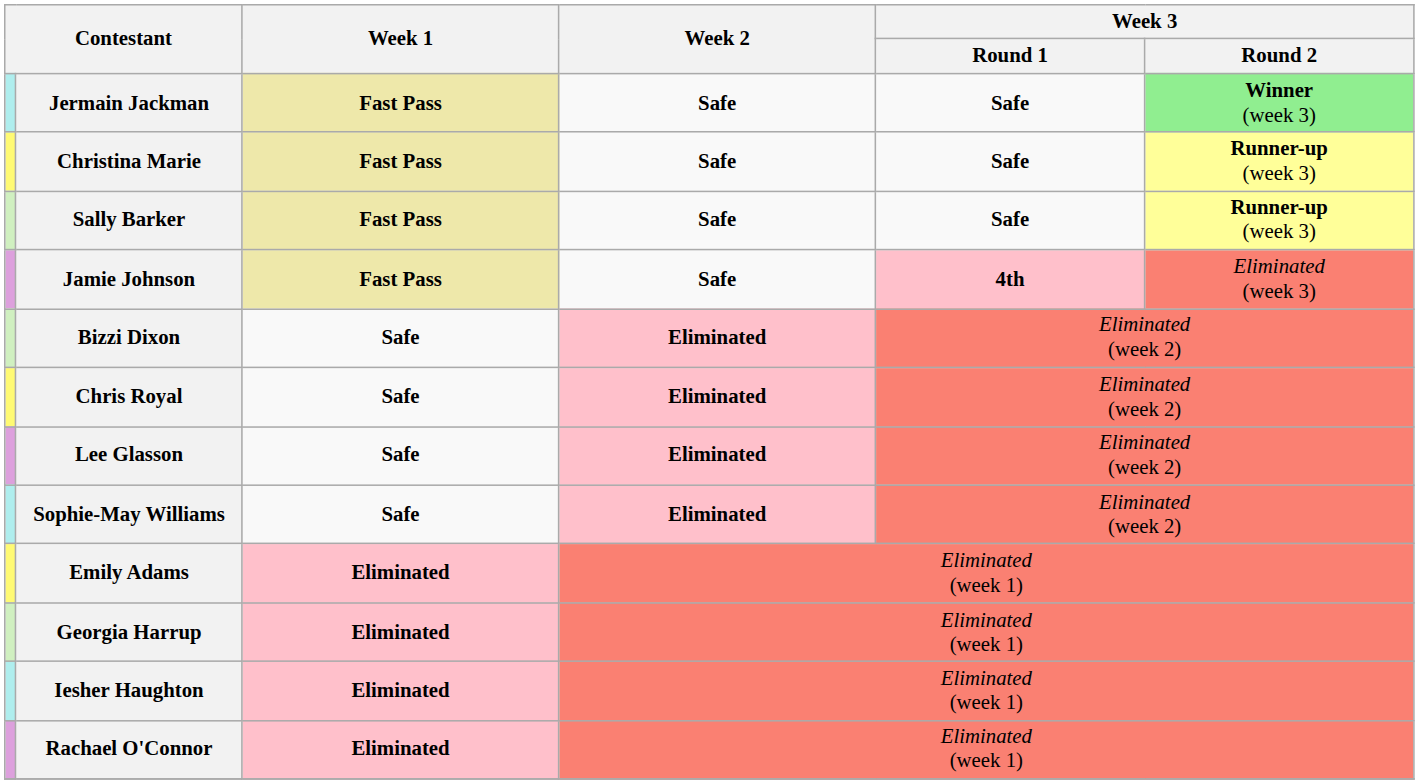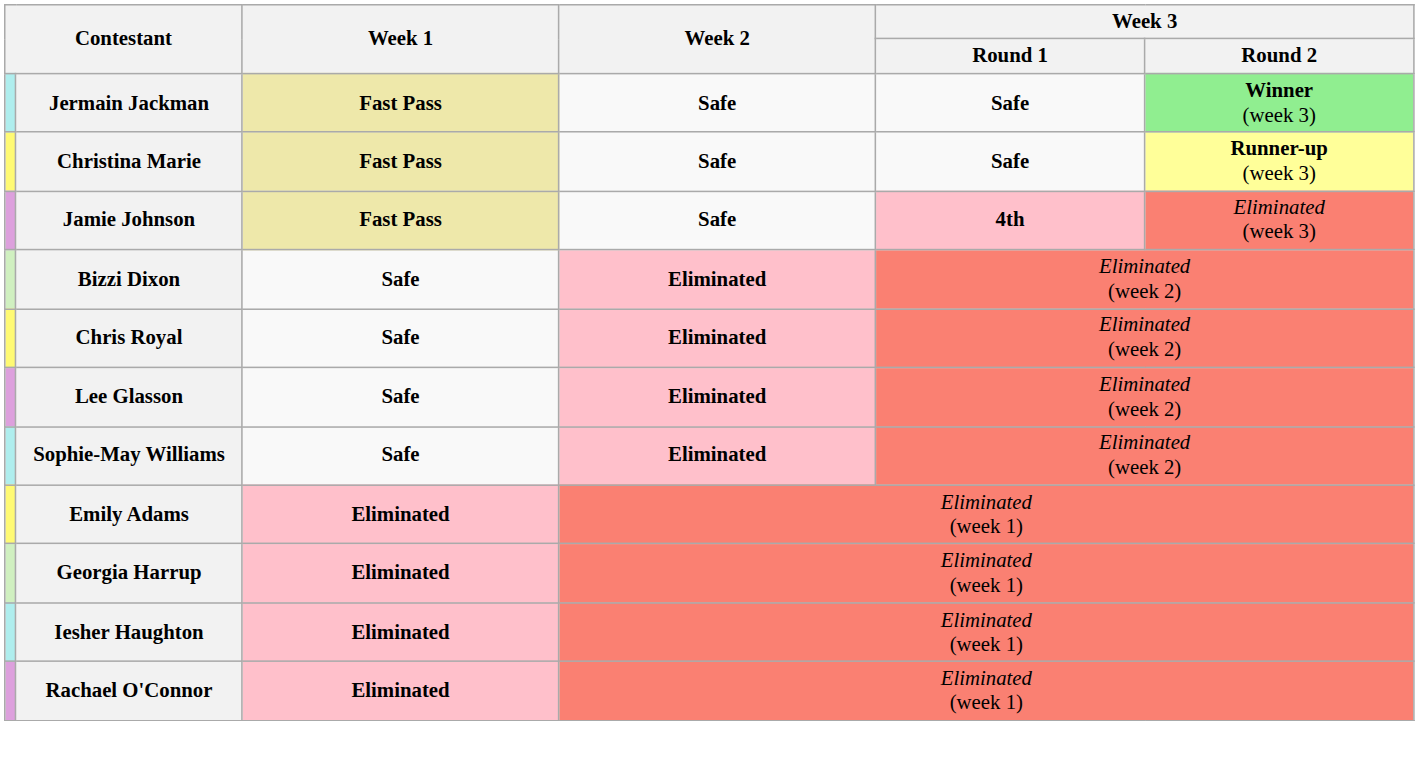- row: Sally Barker | Fast Pass | Safe | Safe | Runner-up (week 3)
